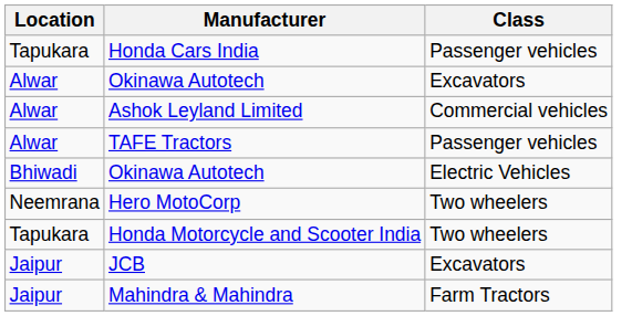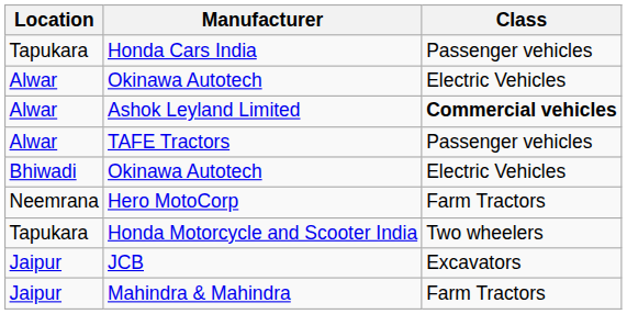Alwar / Okinawa Autotech | Class: Excavators -> Electric Vehicles
Ashok Leyland Limited | Class: normal -> bold
Hero MotoCorp | Class: Two wheelers -> Farm Tractors
